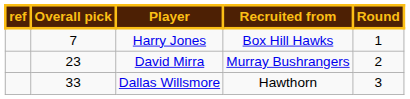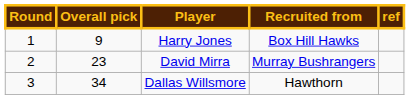columns swapped: Round <-> ref
Harry Jones | Overall pick: 7 -> 9
Dallas Willsmore | Overall pick: 33 -> 34
